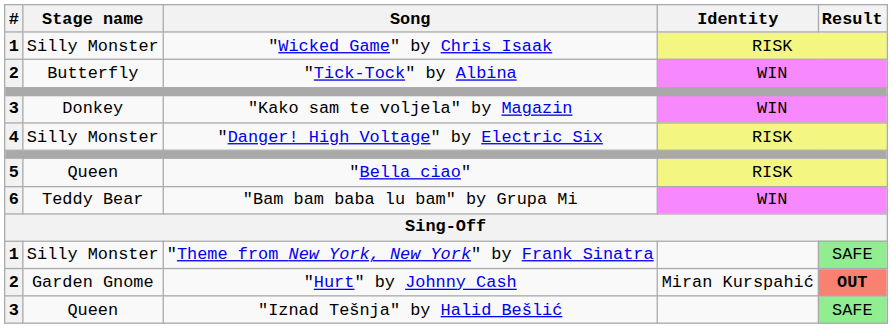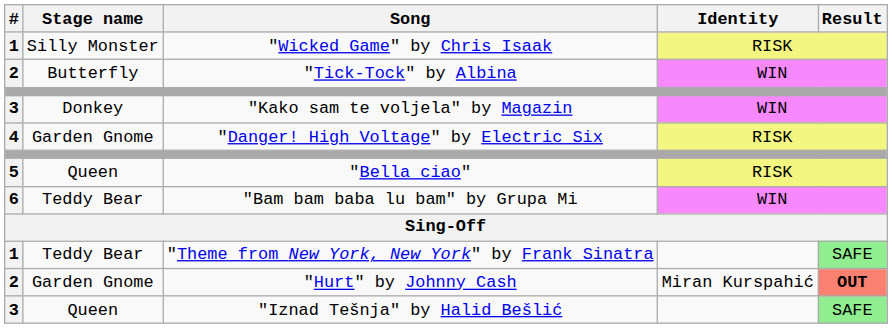"Danger! High Voltage" by Electric Six | Stage name: Silly Monster -> Garden Gnome
"Theme from New York, New York" by Frank Sinatra | Stage name: Silly Monster -> Teddy Bear
